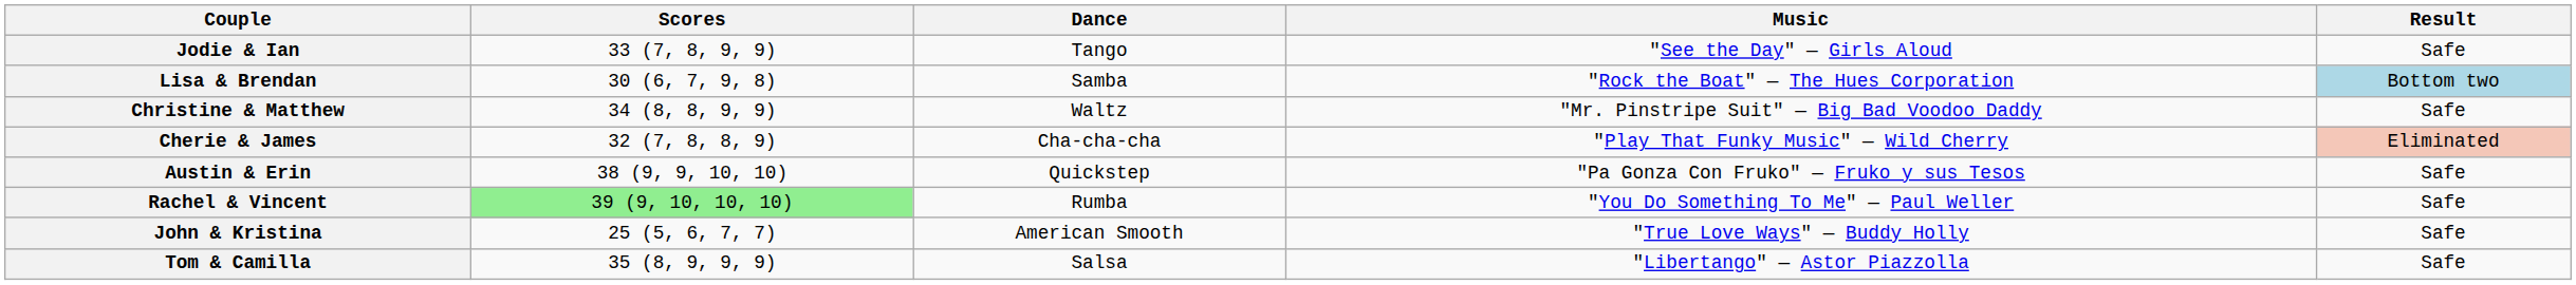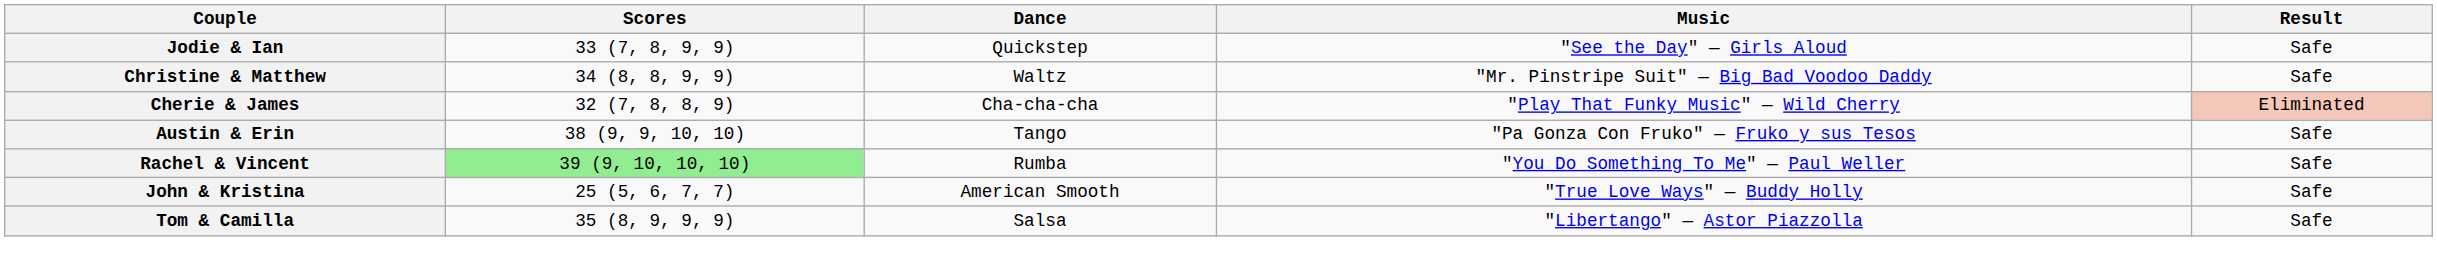Jodie & Ian | Dance: Tango -> Quickstep
- row: Lisa & Brendan | 30 (6, 7, 9, 8) | Samba | "Rock the Boat" — The Hues Corporation | Bottom two
Austin & Erin | Dance: Quickstep -> Tango
